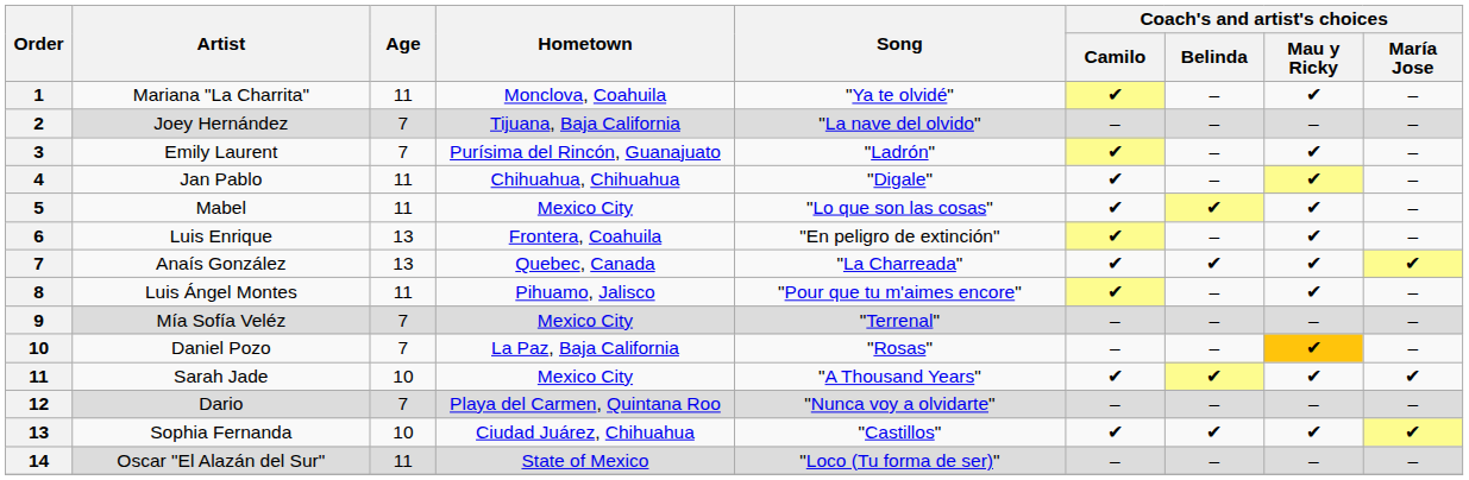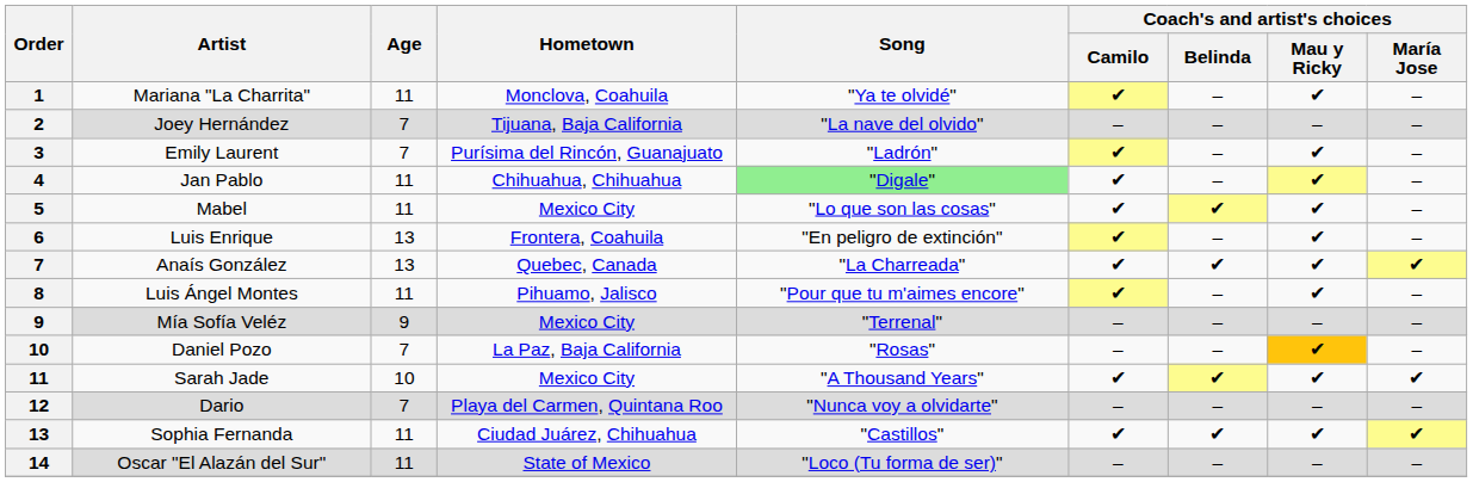Jan Pablo | Song: no background -> lightgreen background
Mía Sofía Veléz | Age: 7 -> 9
Sophia Fernanda | Age: 10 -> 11
